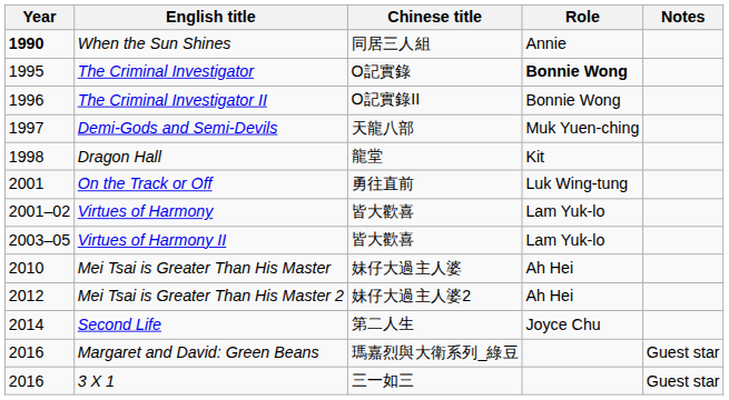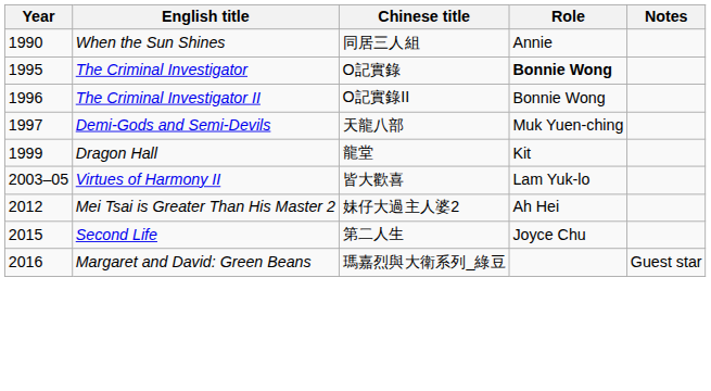When the Sun Shines | Year: bold -> normal
Dragon Hall | Year: 1998 -> 1999
- row: 2001 | On the Track or Off | 勇往直前 | Luk Wing-tung
- row: 2001–02 | Virtues of Harmony | 皆大歡喜 | Lam Yuk-lo
- row: 2010 | Mei Tsai is Greater Than His Master | 妹仔大過主人婆 | Ah Hei
Second Life | Year: 2014 -> 2015
- row: 2016 | 3 X 1 | 三一如三 | Guest star
